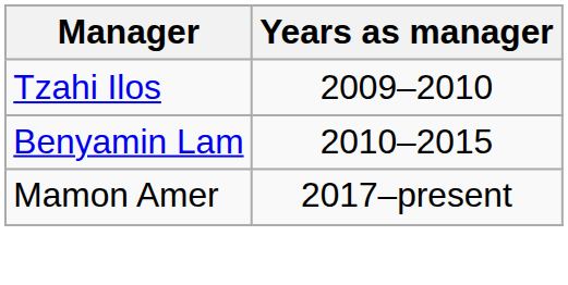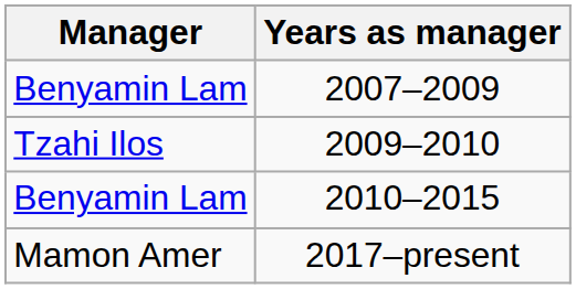+ row: Benyamin Lam | 2007–2009
